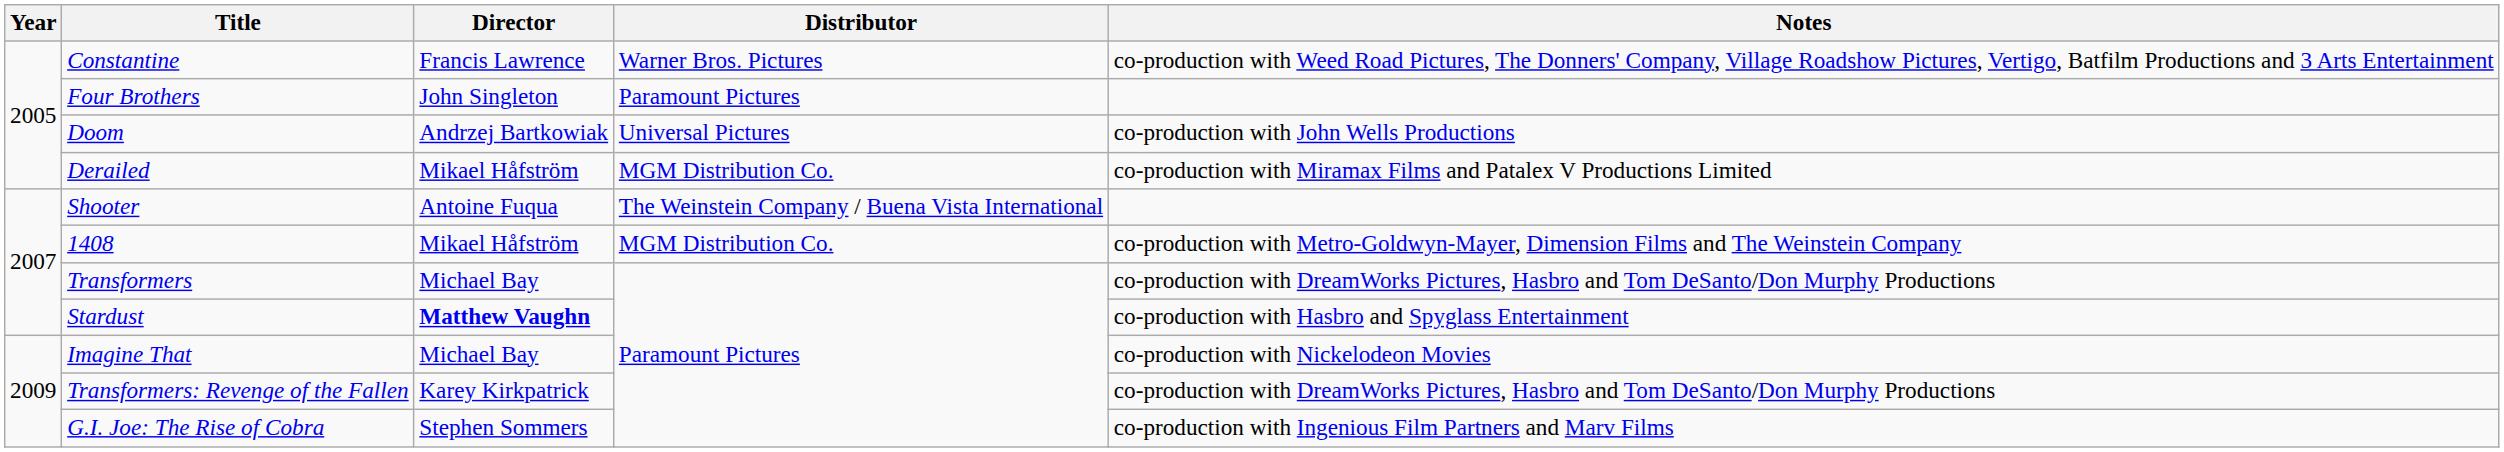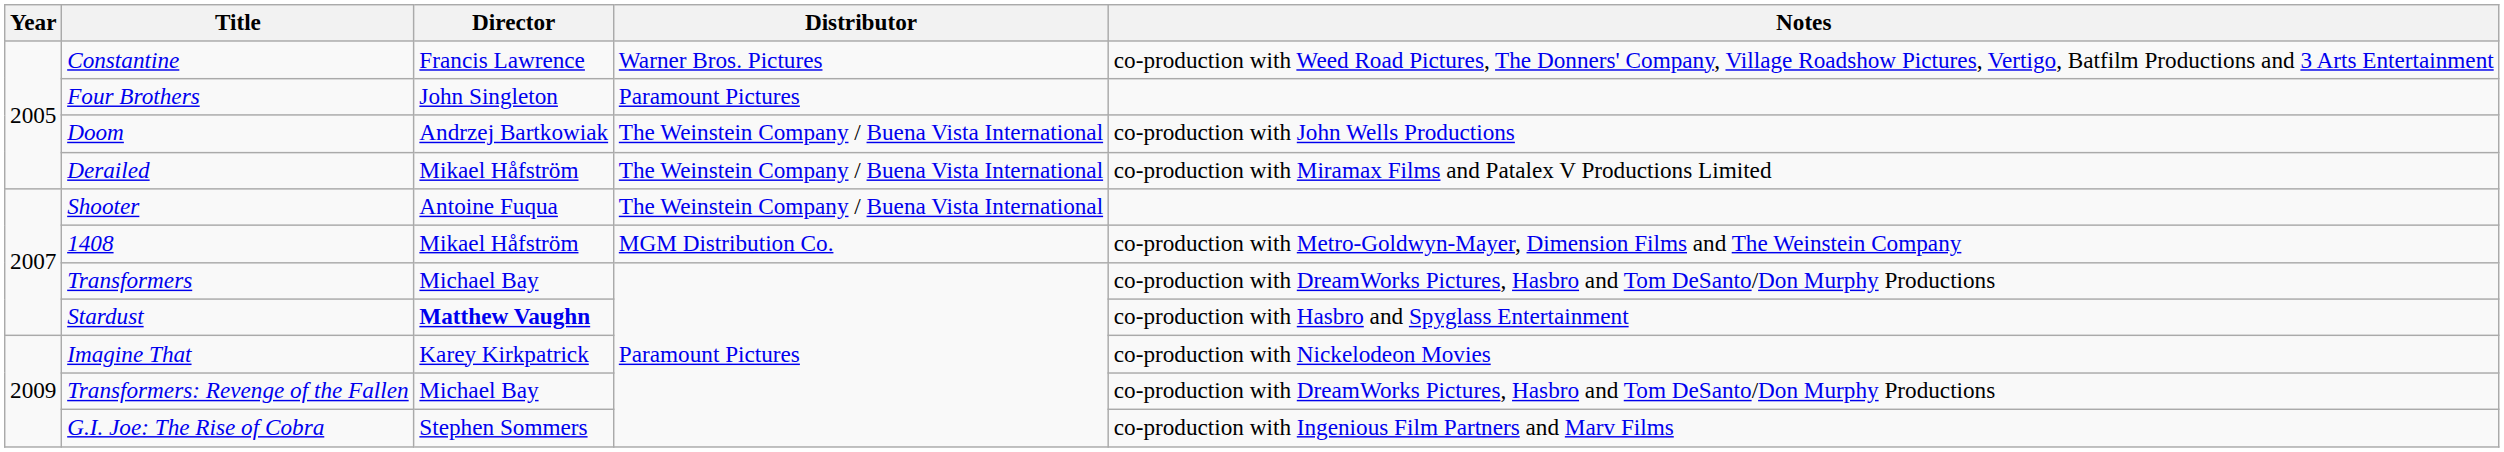Doom | Distributor: Universal Pictures -> The Weinstein Company / Buena Vista International
Derailed | Distributor: MGM Distribution Co. -> The Weinstein Company / Buena Vista International
Imagine That | Director: Michael Bay -> Karey Kirkpatrick
Transformers: Revenge of the Fallen | Director: Karey Kirkpatrick -> Michael Bay
